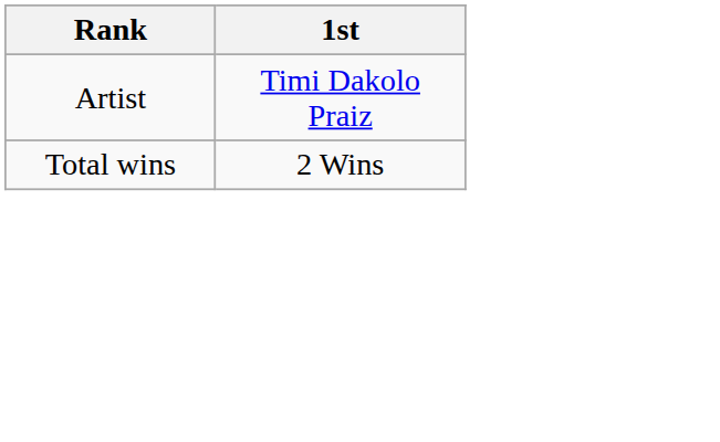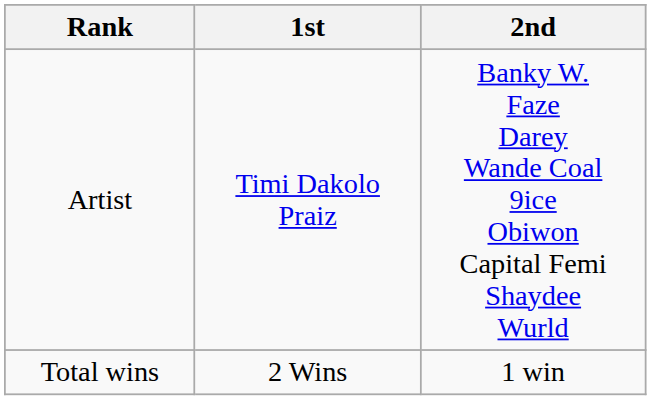+ column: 2nd | Banky W. Faze Darey Wande Coal 9ice Obiwon Capital Femi Shaydee Wurld | 1 win
